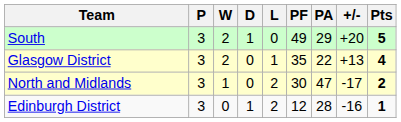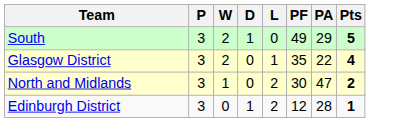- column: +/- | +20 | +13 | -17 | -16
